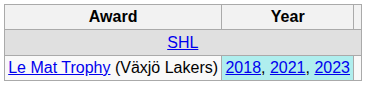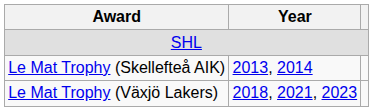+ row: Le Mat Trophy (Skellefteå AIK) | 2013, 2014
Le Mat Trophy (Växjö Lakers) | Year: paleturquoise background -> no background
